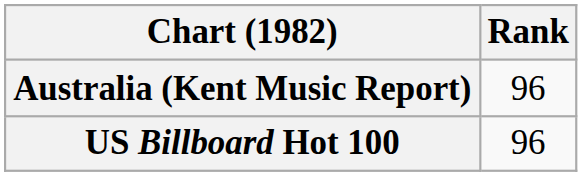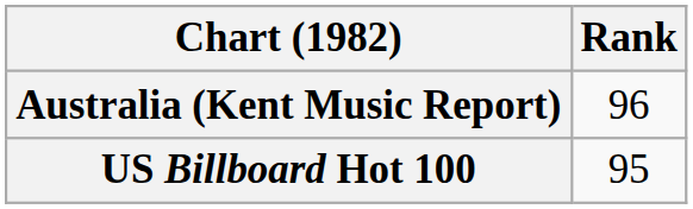US Billboard Hot 100 | Rank: 96 -> 95
